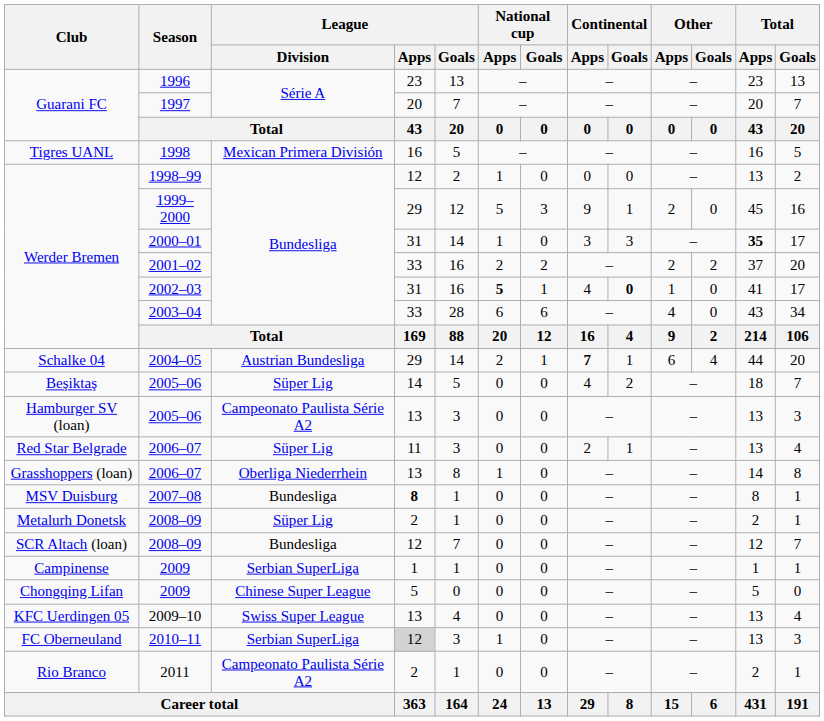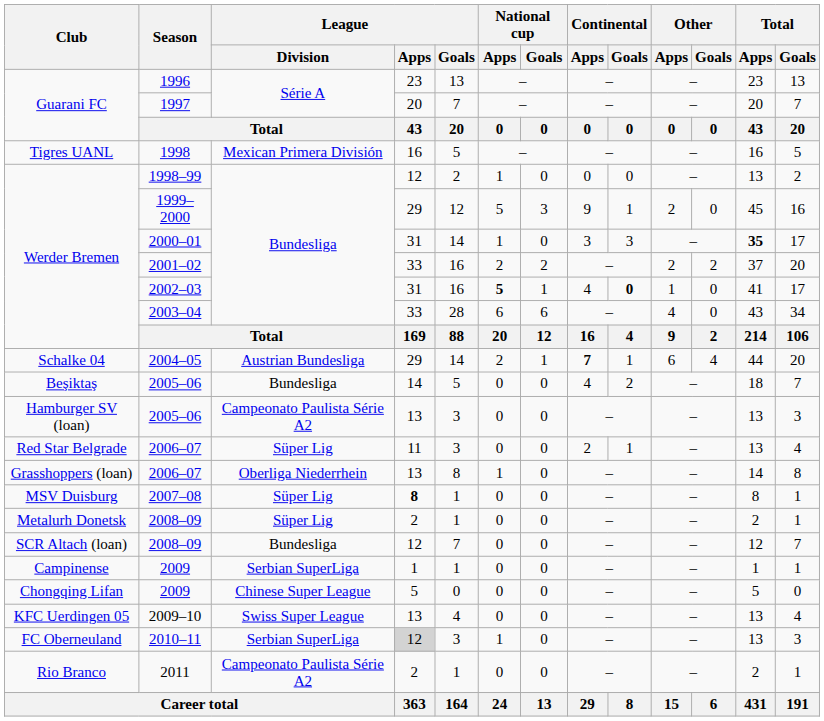Beşiktaş / 2005–06 | League / Division: Süper Lig -> Bundesliga
2007–08 | League / Division: Bundesliga -> Süper Lig
